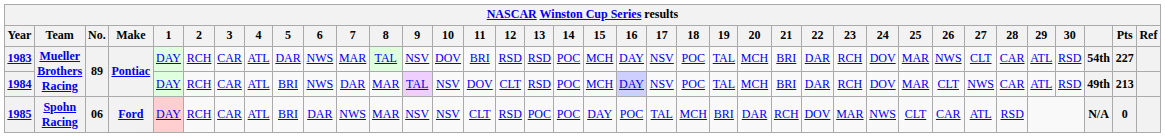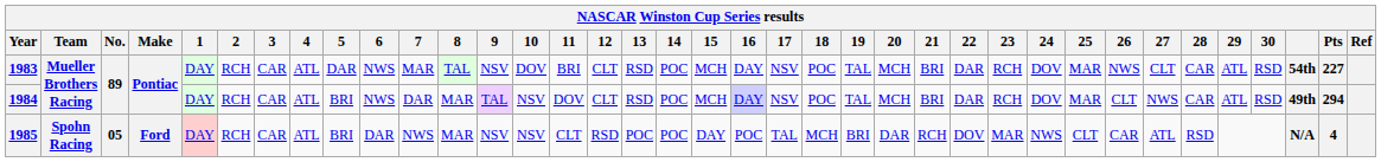1983 | 12: RSD -> CLT
1984 | Pts: 213 -> 294
1985 | No.: 06 -> 05
1985 | Pts: 0 -> 4
